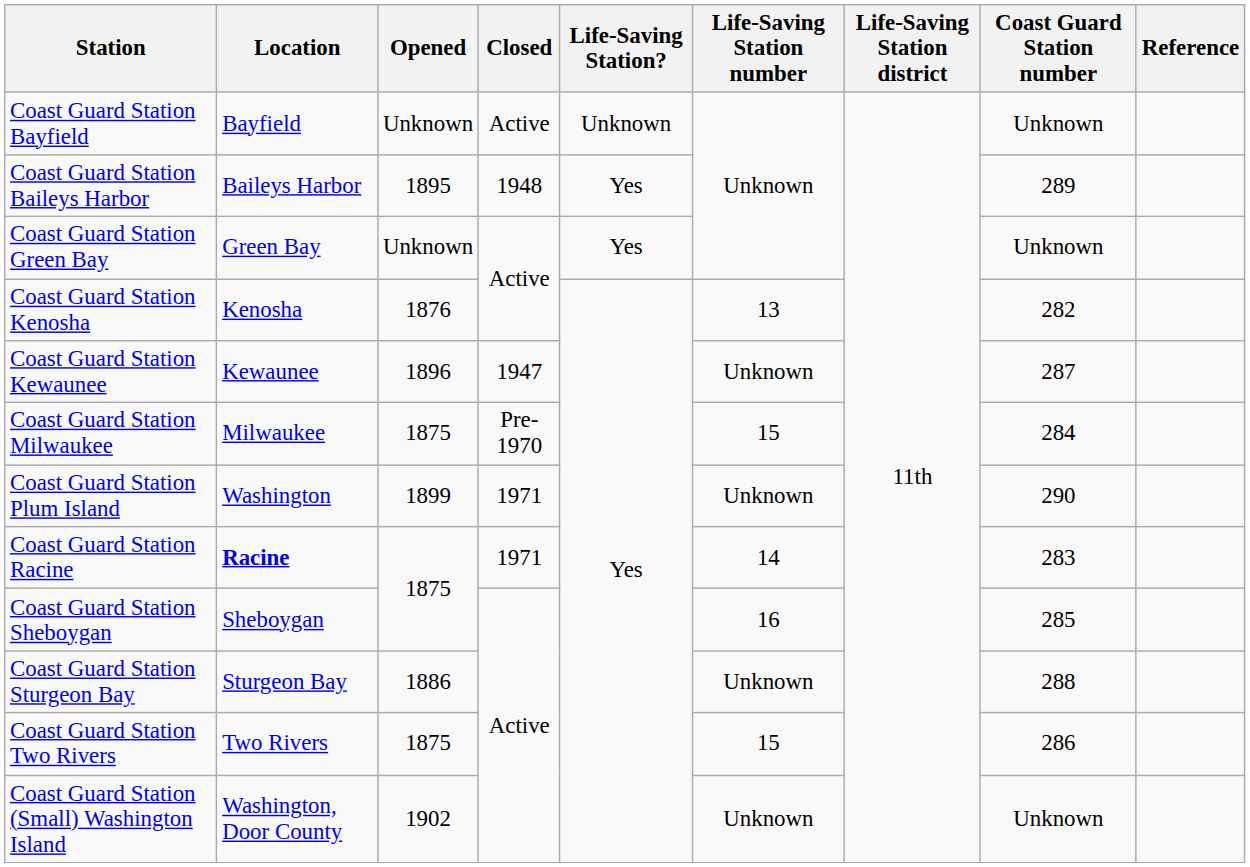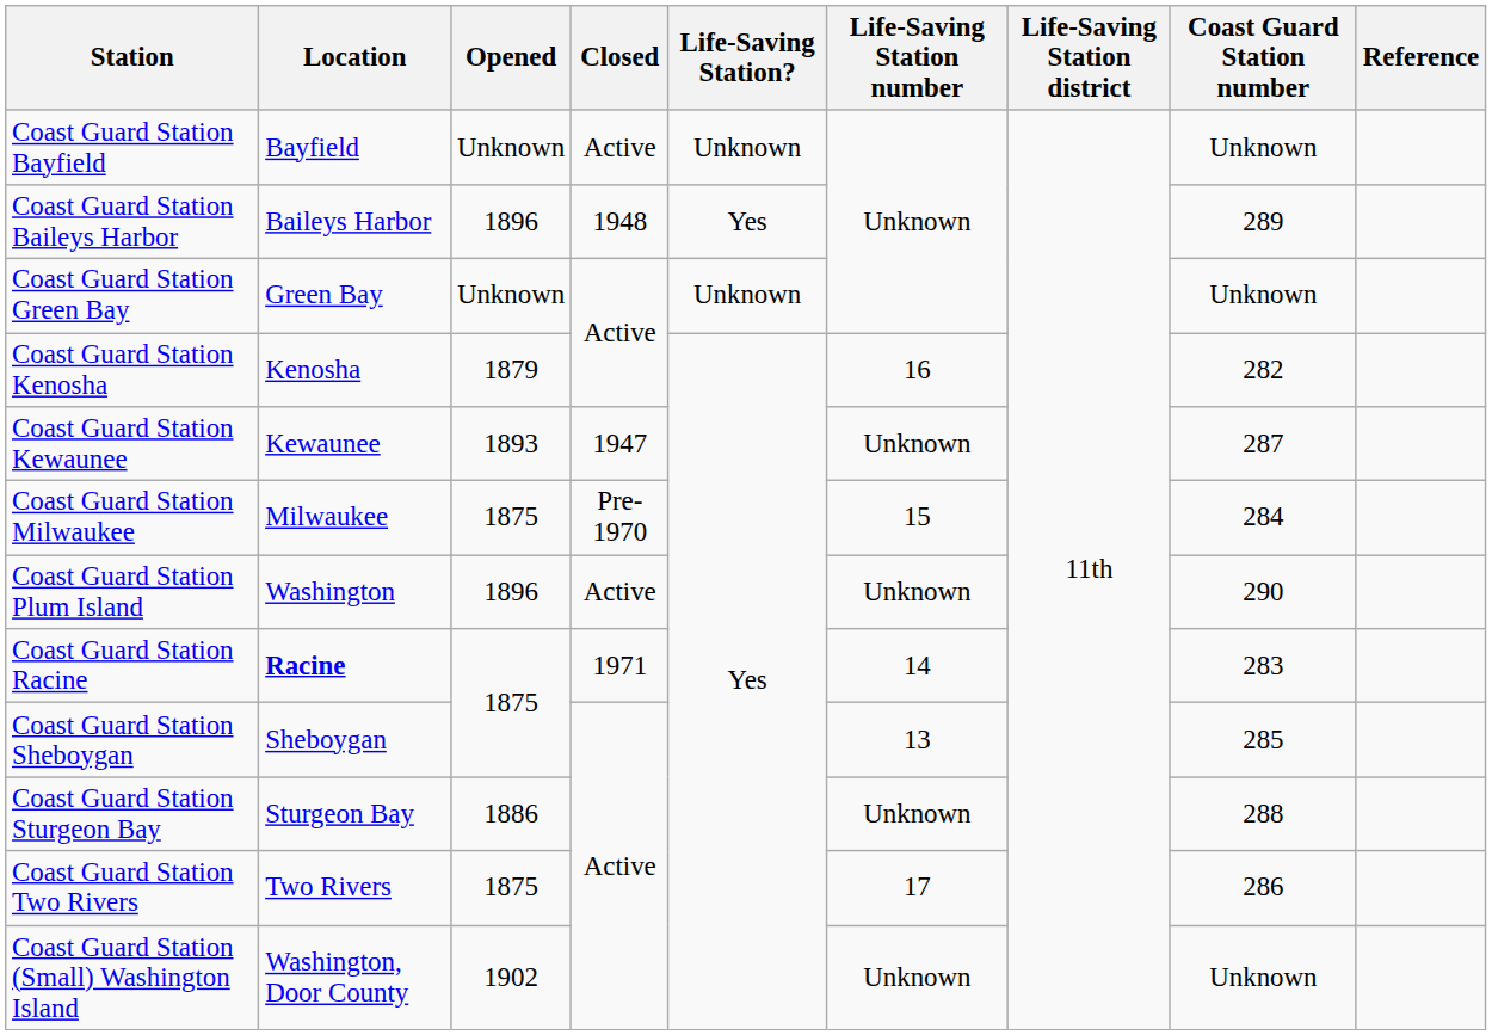Coast Guard Station Baileys Harbor | Opened: 1895 -> 1896
Coast Guard Station Green Bay | Life-Saving Station?: Yes -> Unknown
Coast Guard Station Kenosha | Opened: 1876 -> 1879
Coast Guard Station Kenosha | Life-Saving Station number: 13 -> 16
Coast Guard Station Kewaunee | Opened: 1896 -> 1893
Coast Guard Station Plum Island | Opened: 1899 -> 1896
Coast Guard Station Plum Island | Closed: 1971 -> Active
Coast Guard Station Sheboygan | Life-Saving Station number: 16 -> 13
Coast Guard Station Two Rivers | Life-Saving Station number: 15 -> 17
